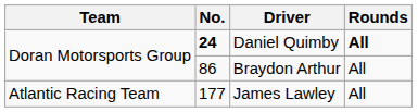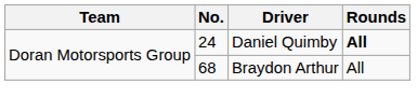Daniel Quimby | No.: bold -> normal
Braydon Arthur | No.: 86 -> 68
- row: Atlantic Racing Team | 177 | James Lawley | All
